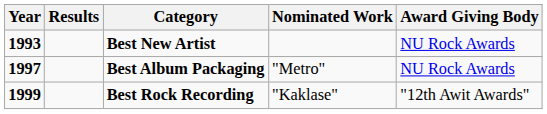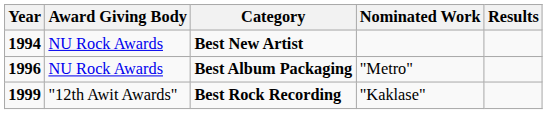columns swapped: Award Giving Body <-> Results
Best New Artist | Year: 1993 -> 1994
Best Album Packaging | Year: 1997 -> 1996
